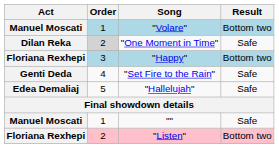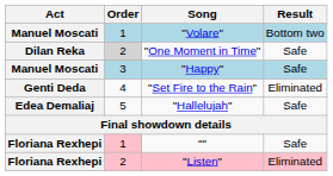"Happy" | Act: Floriana Rexhepi -> Manuel Moscati
"Happy" | Result: Bottom two -> Safe
"Set Fire to the Rain" | Result: Safe -> Eliminated
"" | Act: Manuel Moscati -> Floriana Rexhepi
"" | Order: no background -> pink background
"Listen" | Result: Bottom two -> Eliminated
